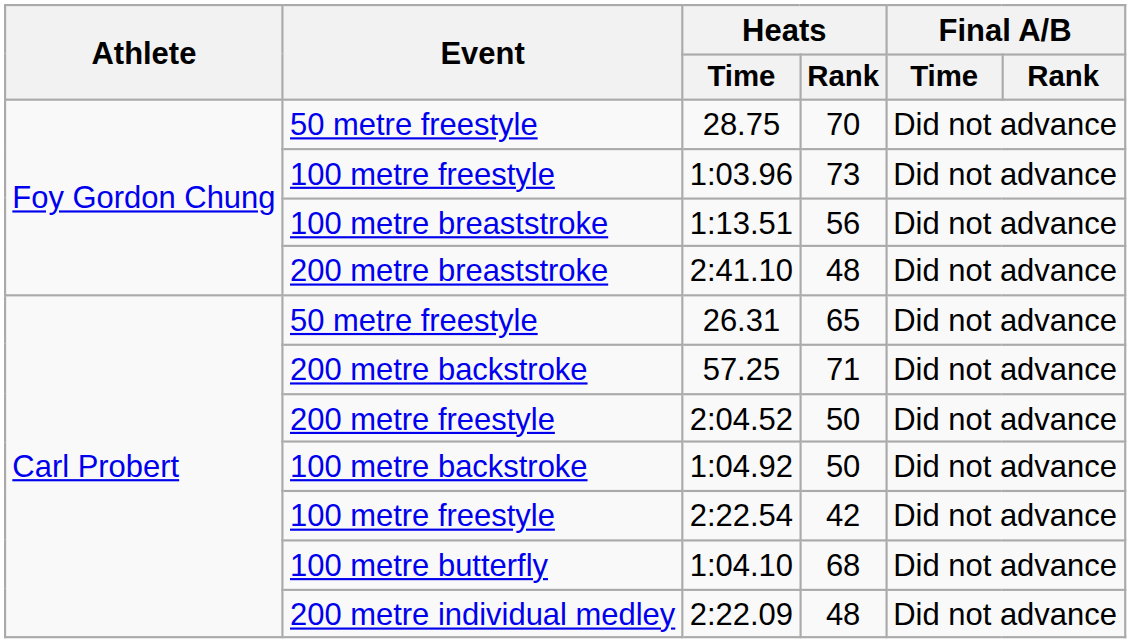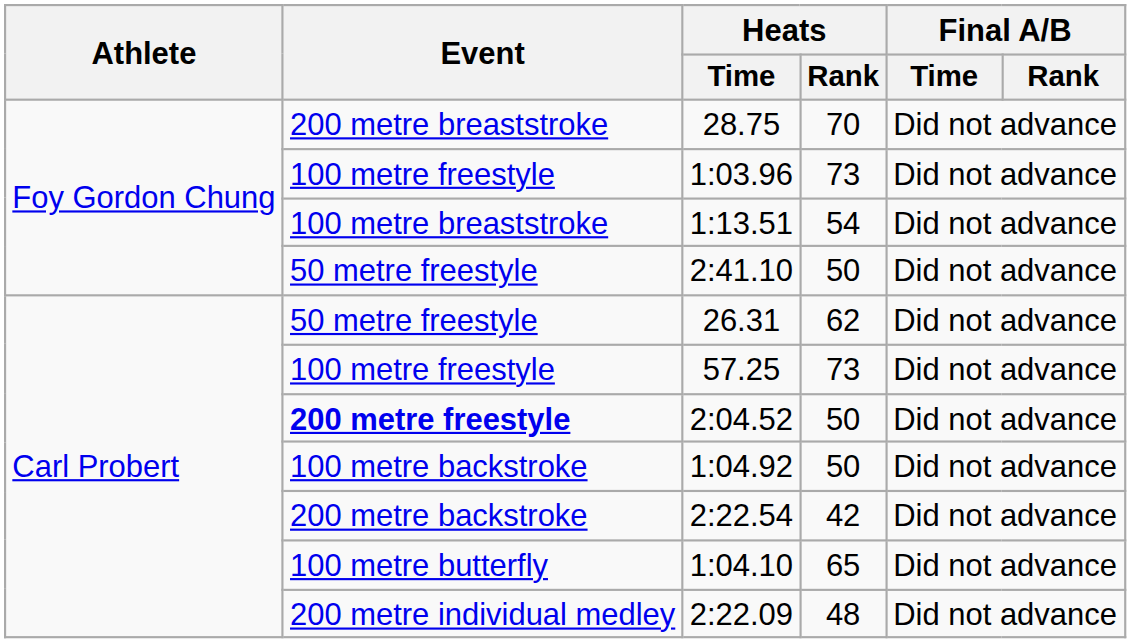28.75 | Event: 50 metre freestyle -> 200 metre breaststroke
1:13.51 | Heats / Rank: 56 -> 54
2:41.10 | Event: 200 metre breaststroke -> 50 metre freestyle
2:41.10 | Heats / Rank: 48 -> 50
26.31 | Heats / Rank: 65 -> 62
57.25 | Event: 200 metre backstroke -> 100 metre freestyle
57.25 | Heats / Rank: 71 -> 73
2:04.52 | Event: normal -> bold
2:22.54 | Event: 100 metre freestyle -> 200 metre backstroke
1:04.10 | Heats / Rank: 68 -> 65
